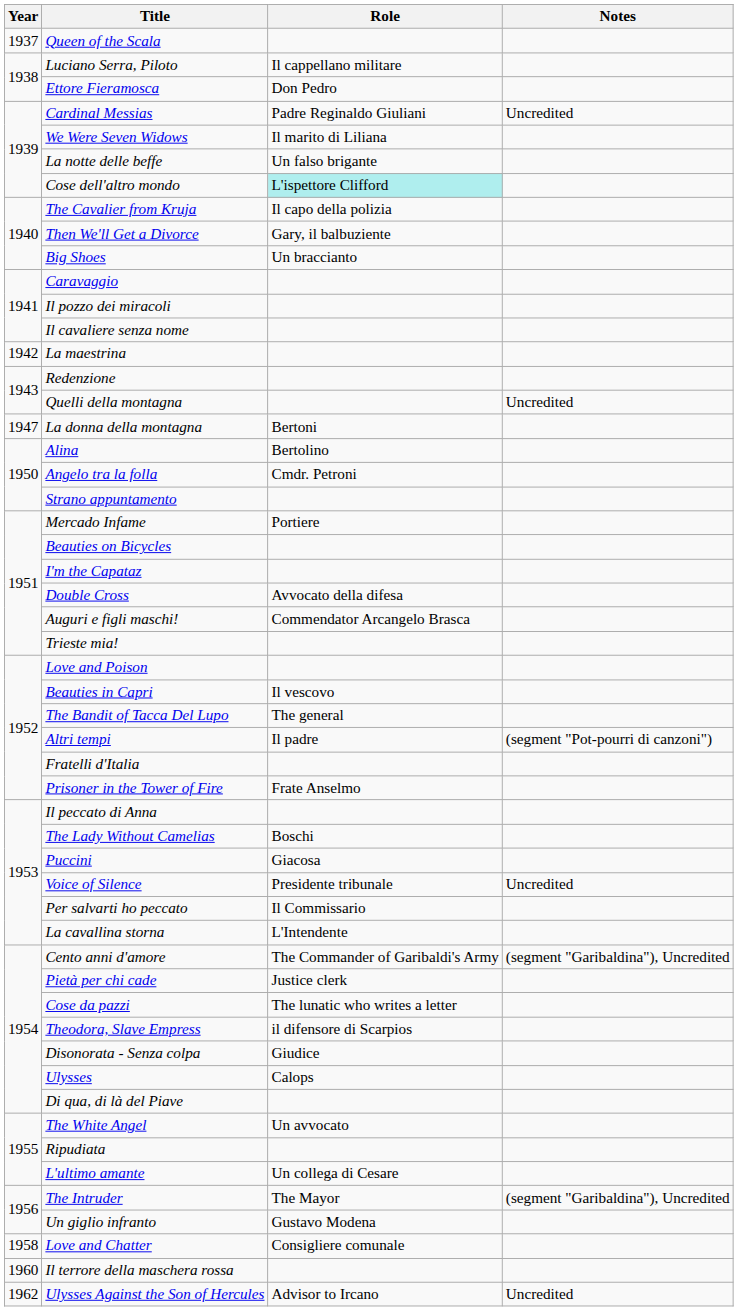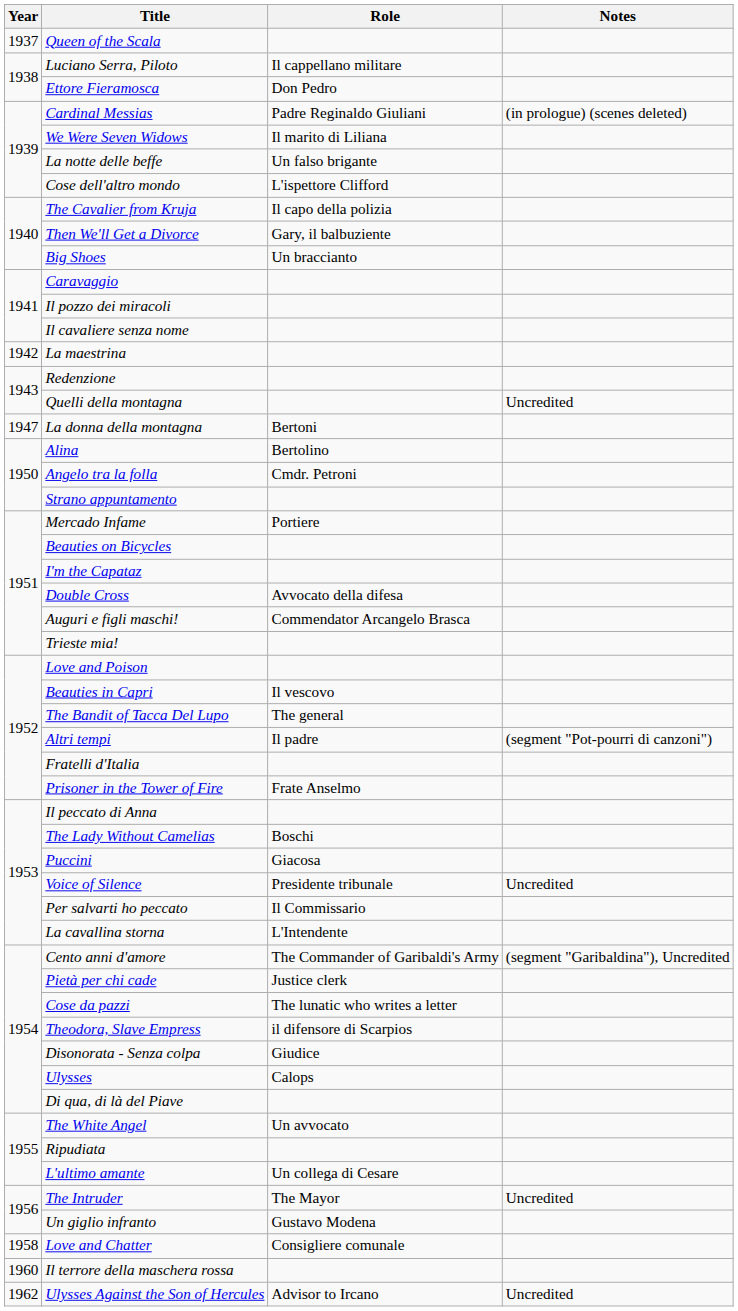Cardinal Messias | Notes: Uncredited -> (in prologue) (scenes deleted)
Cose dell'altro mondo | Role: paleturquoise background -> no background
The Intruder | Notes: (segment "Garibaldina"), Uncredited -> Uncredited
